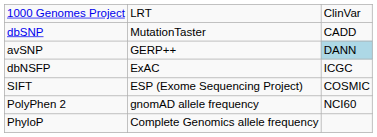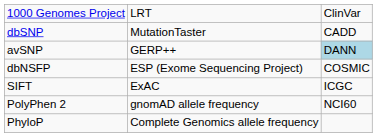dbNSFP | column 2: ExAC -> ESP (Exome Sequencing Project)
dbNSFP | column 3: ICGC -> COSMIC
SIFT | column 2: ESP (Exome Sequencing Project) -> ExAC
SIFT | column 3: COSMIC -> ICGC
